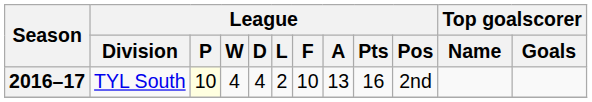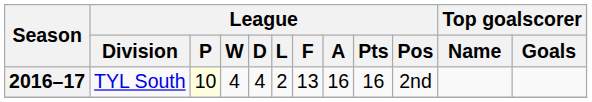2016–17 | League / F: 10 -> 13
2016–17 | League / A: 13 -> 16
